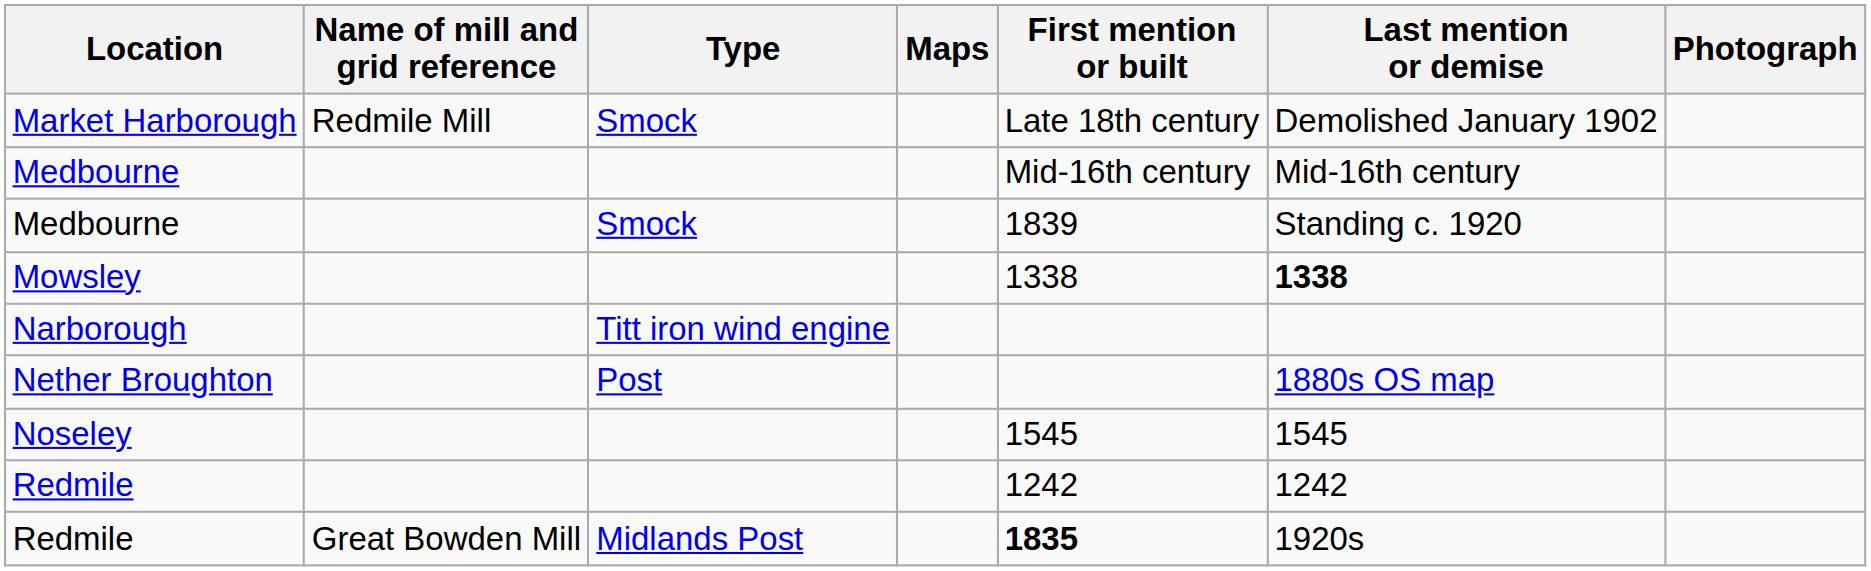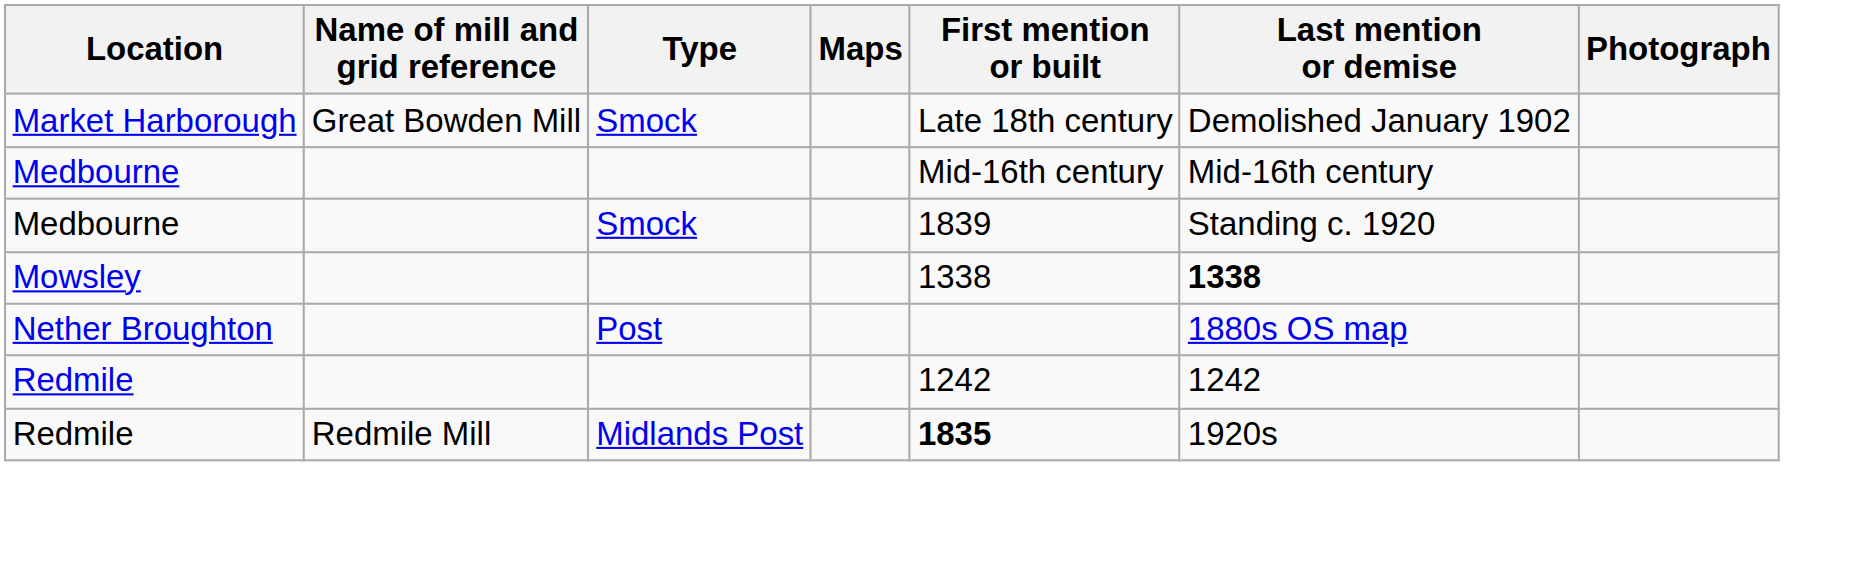Market Harborough | Name of mill and grid reference: Redmile Mill -> Great Bowden Mill
- row: Narborough | Titt iron wind engine
- row: Noseley | 1545 | 1545
Redmile / Midlands Post | Name of mill and grid reference: Great Bowden Mill -> Redmile Mill
